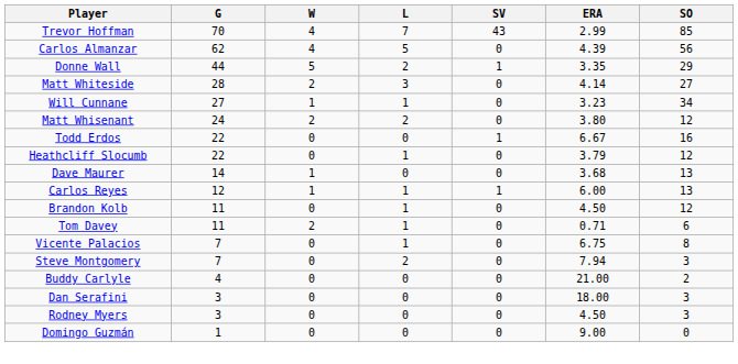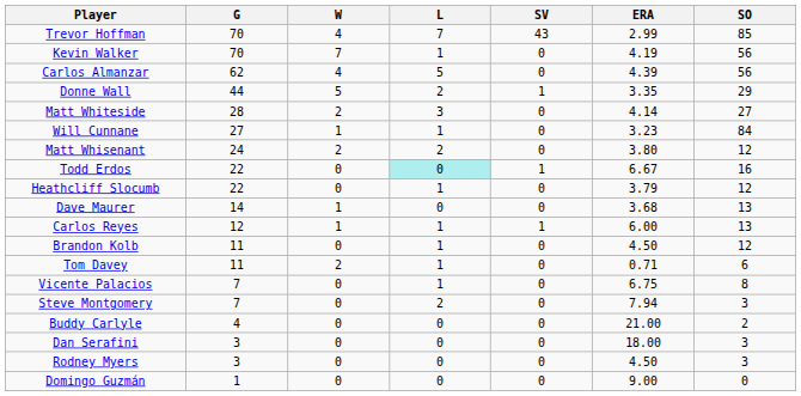+ row: Kevin Walker | 70 | 7 | 1 | 0 | 4.19 | 56
Will Cunnane | SO: 34 -> 84
Todd Erdos | L: no background -> paleturquoise background
